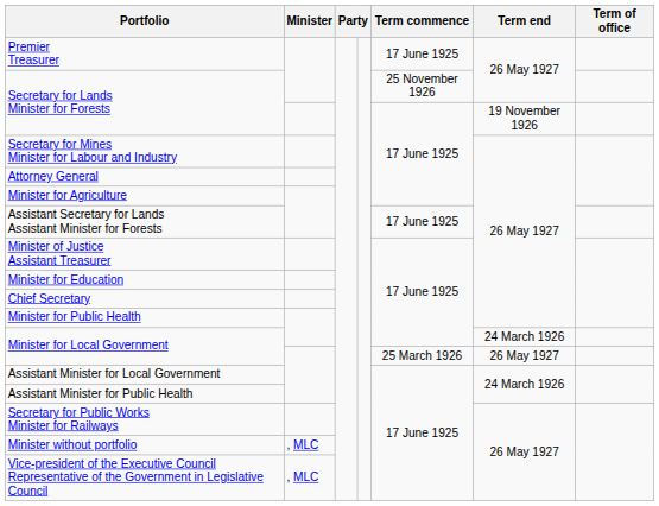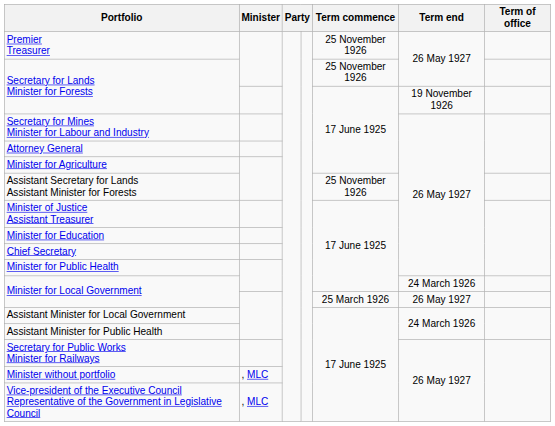Premier Treasurer | Term commence: 17 June 1925 -> 25 November 1926
Assistant Secretary for Lands Assistant Minister for Forests | Term commence: 17 June 1925 -> 25 November 1926
